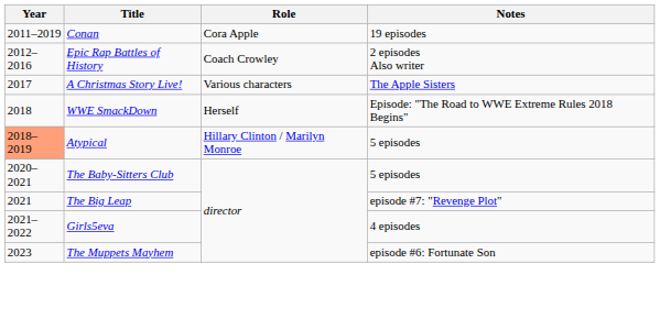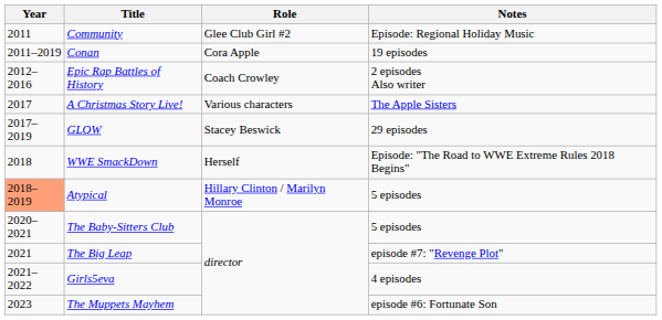+ row: 2011 | Community | Glee Club Girl #2 | Episode: Regional Holiday Music
+ row: 2017–2019 | GLOW | Stacey Beswick | 29 episodes
